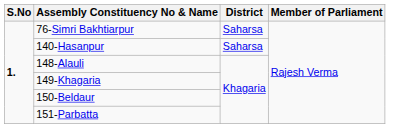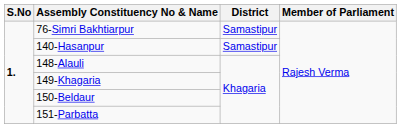76-Simri Bakhtiarpur | District: Saharsa -> Samastipur
140-Hasanpur | District: Saharsa -> Samastipur
